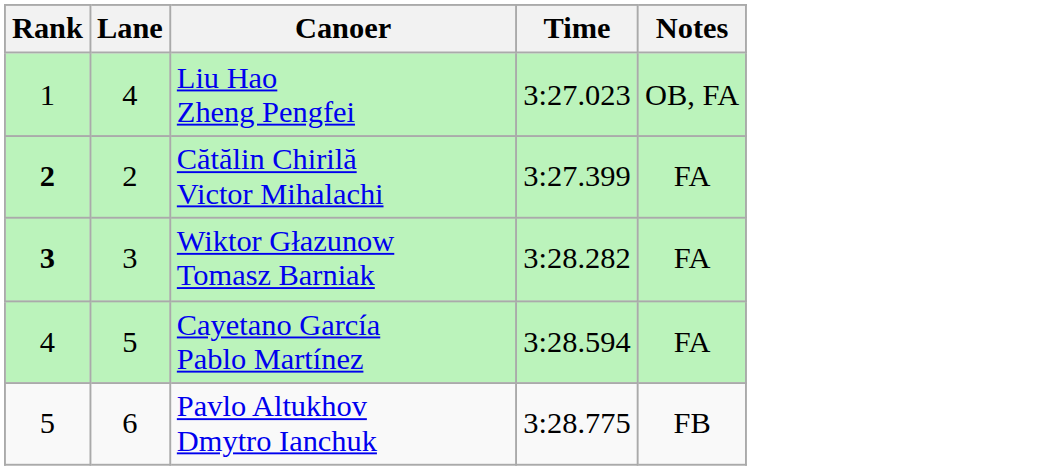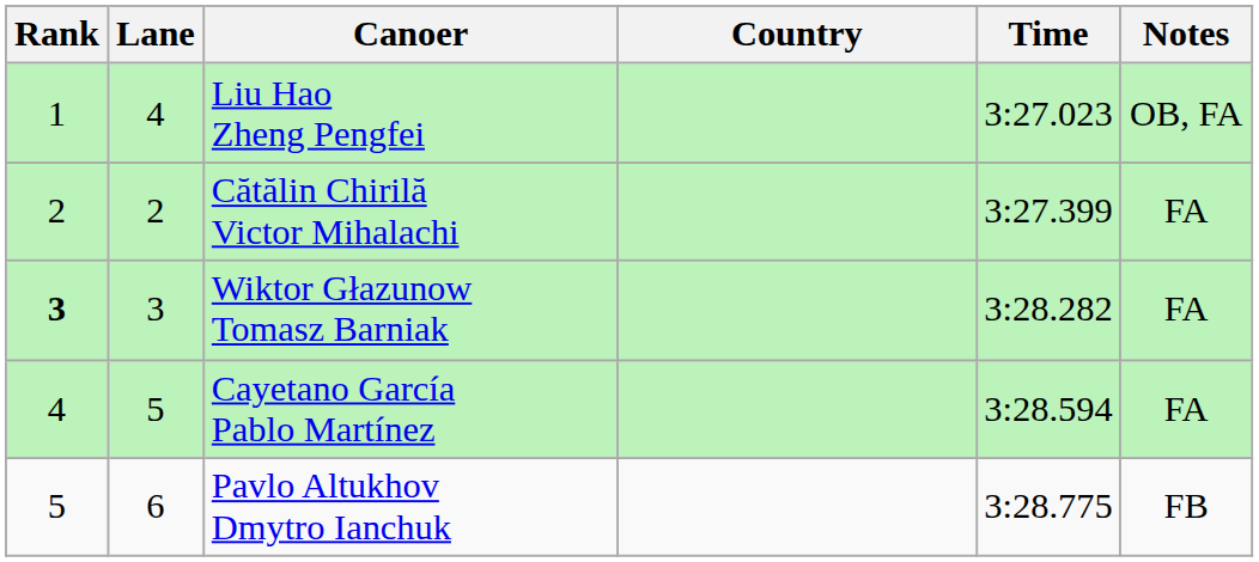+ column: Country
Cătălin Chirilă Victor Mihalachi | Rank: bold -> normal
